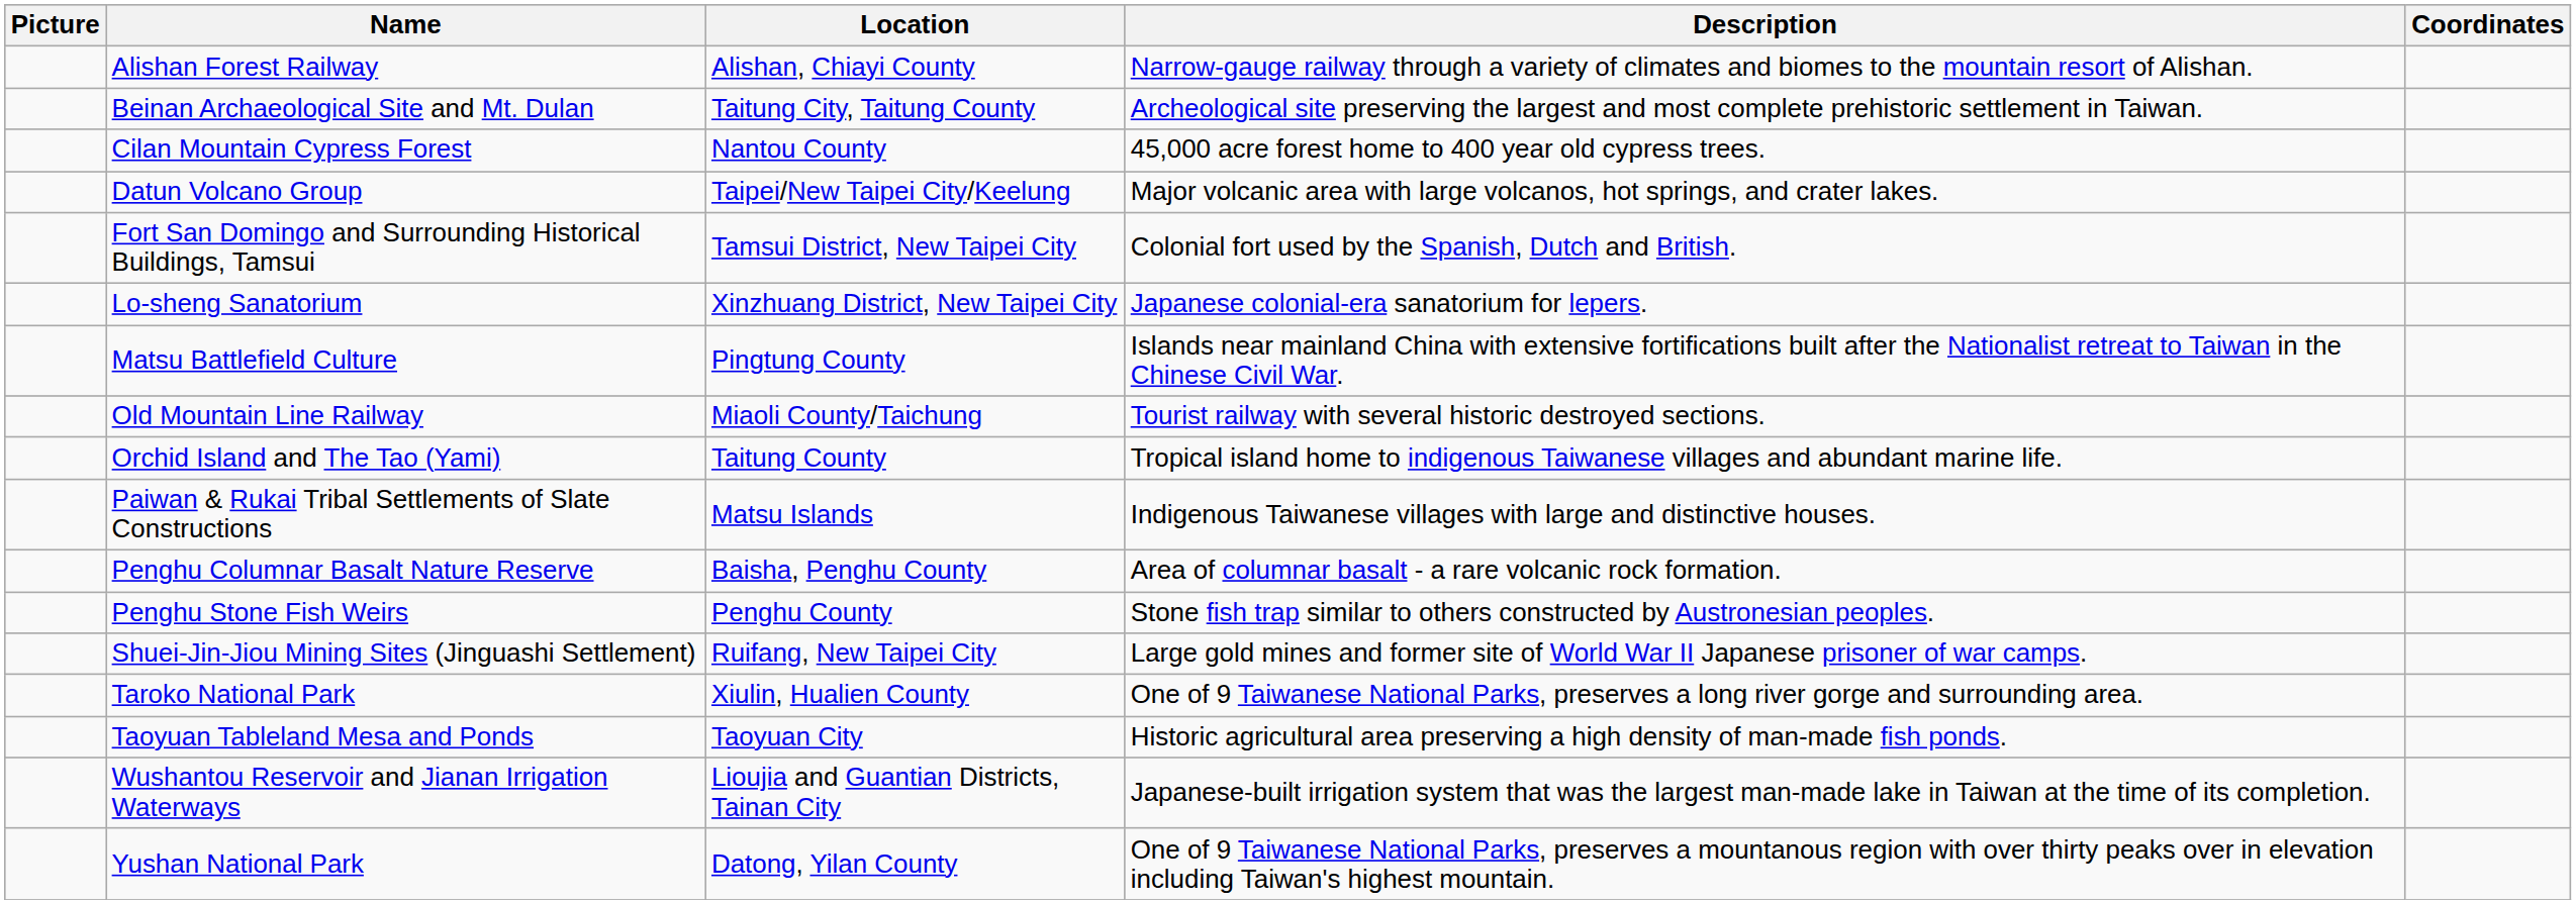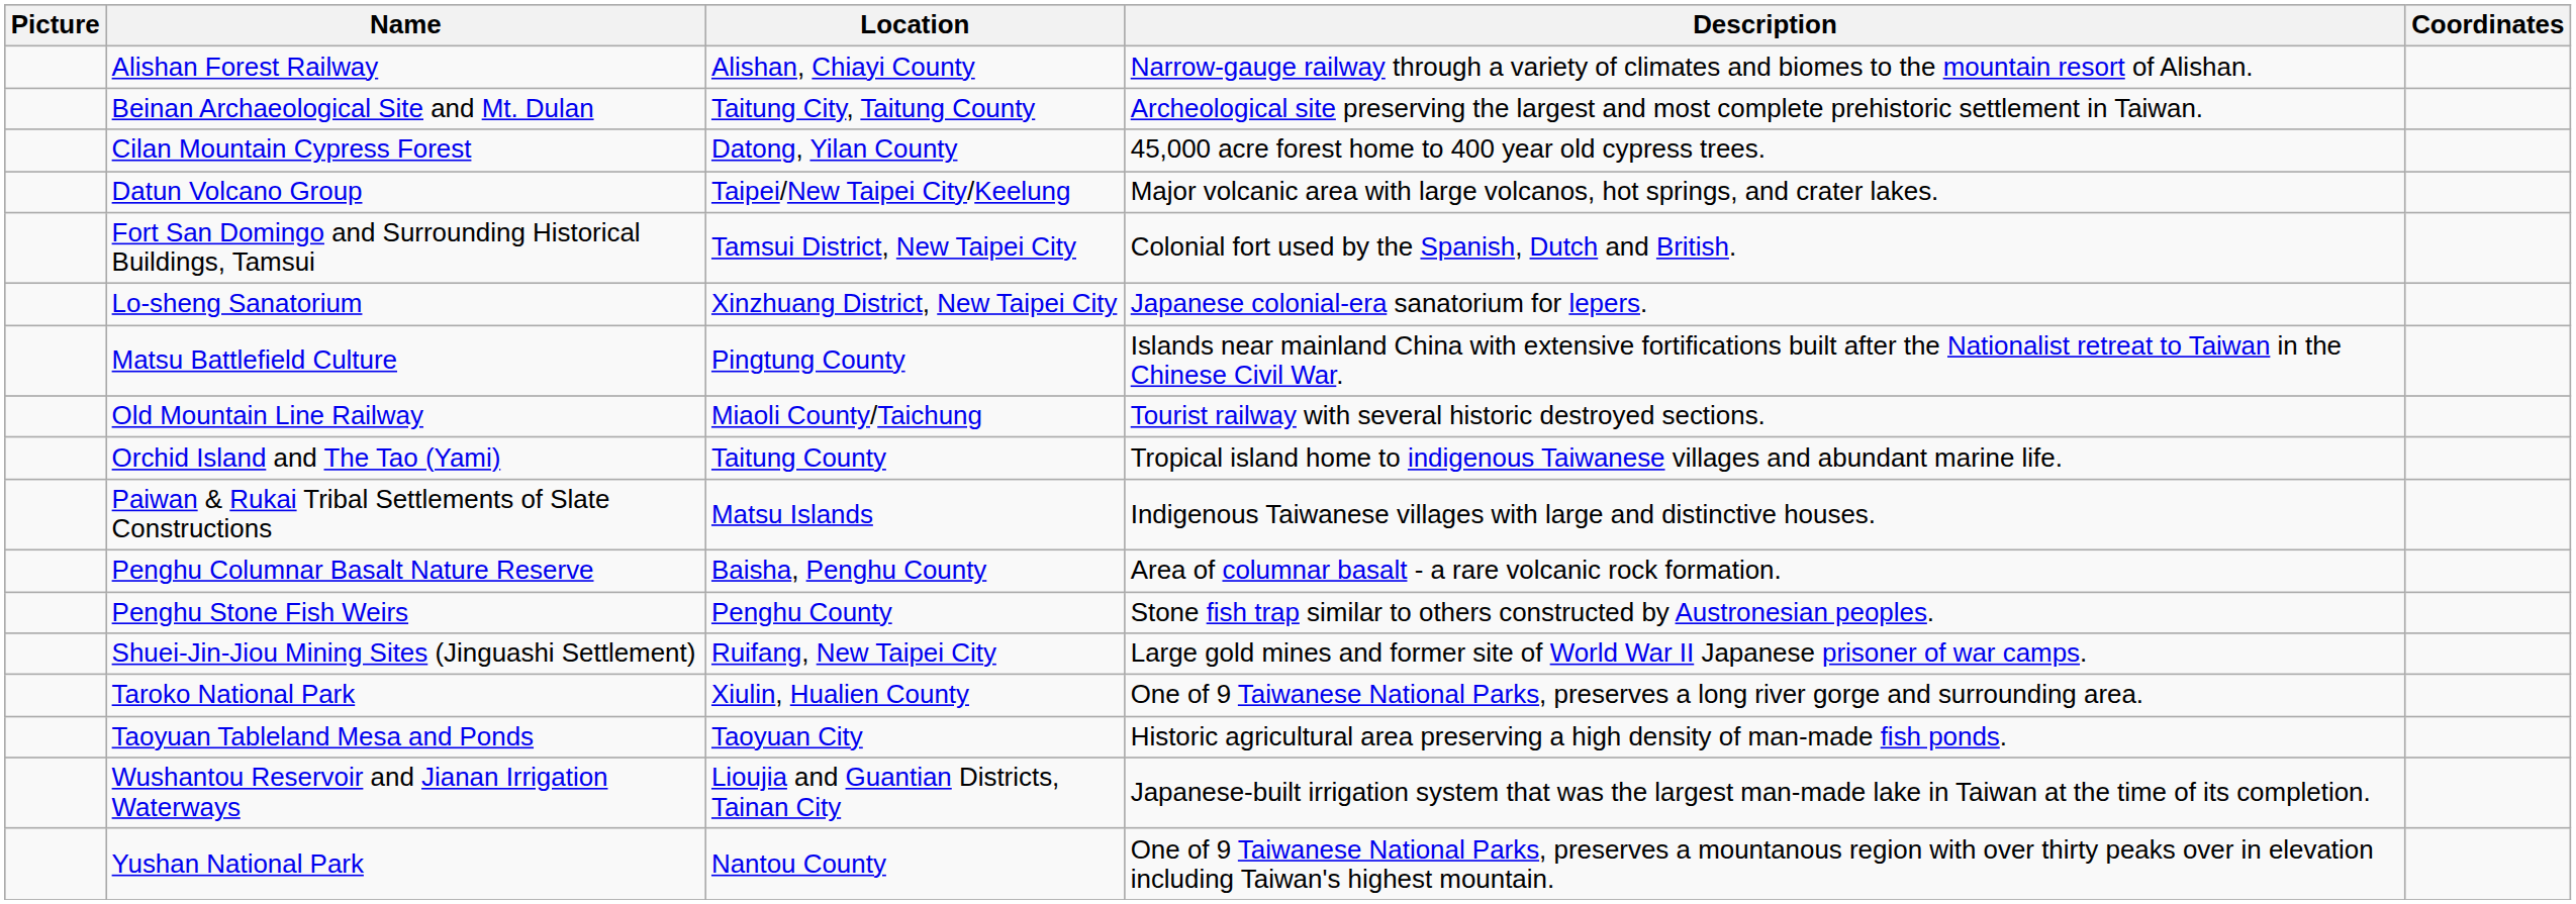Cilan Mountain Cypress Forest | Location: Nantou County -> Datong, Yilan County
Yushan National Park | Location: Datong, Yilan County -> Nantou County
